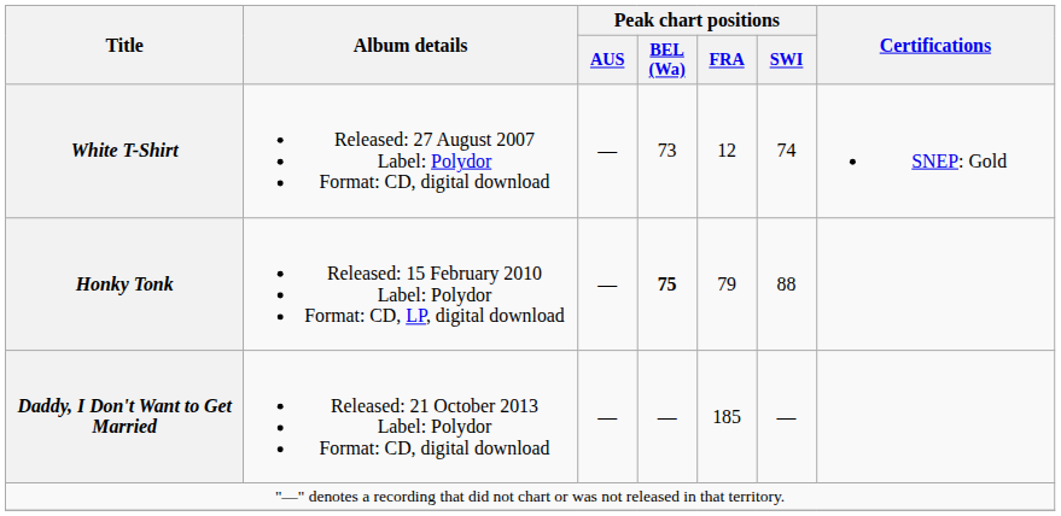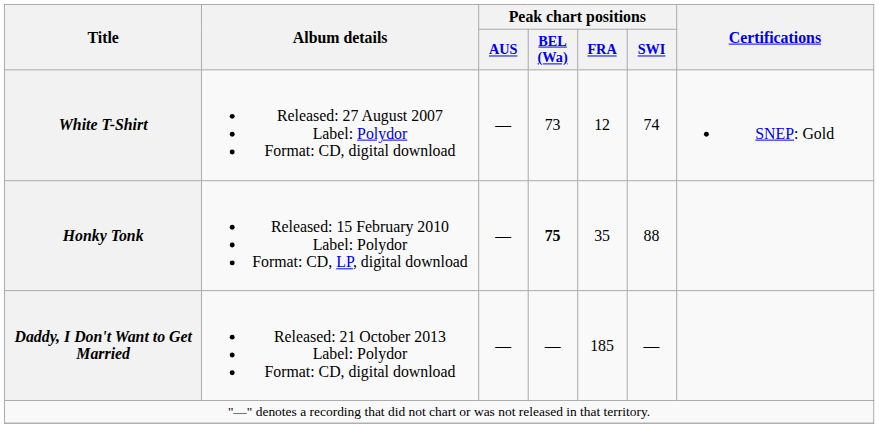Honky Tonk | Peak chart positions / FRA: 79 -> 35
